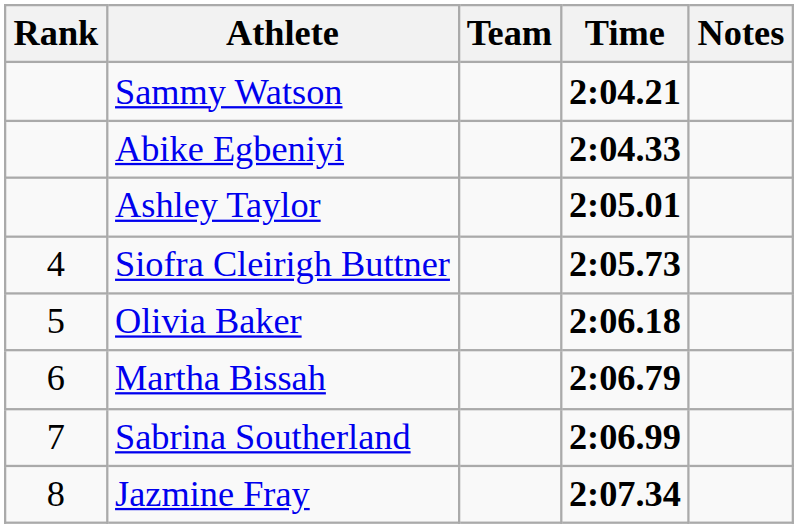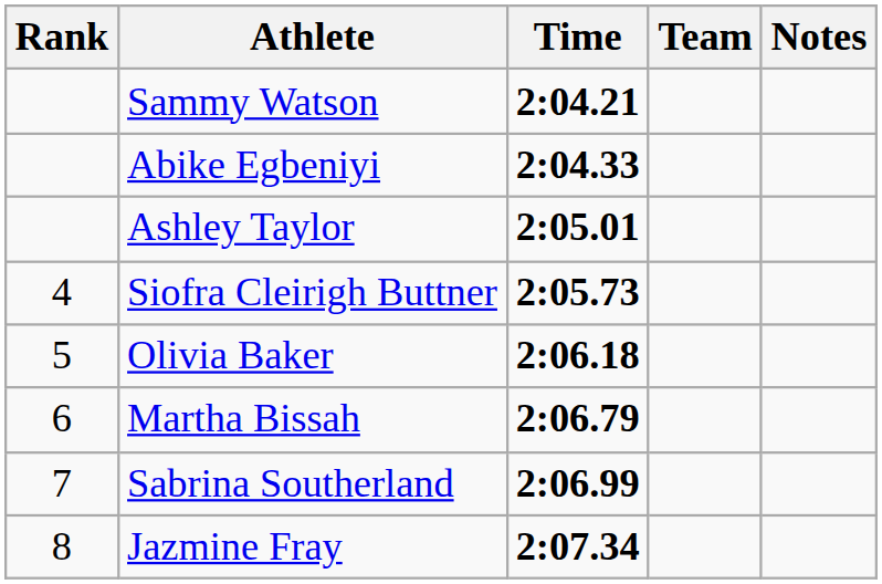columns swapped: Team <-> Time
